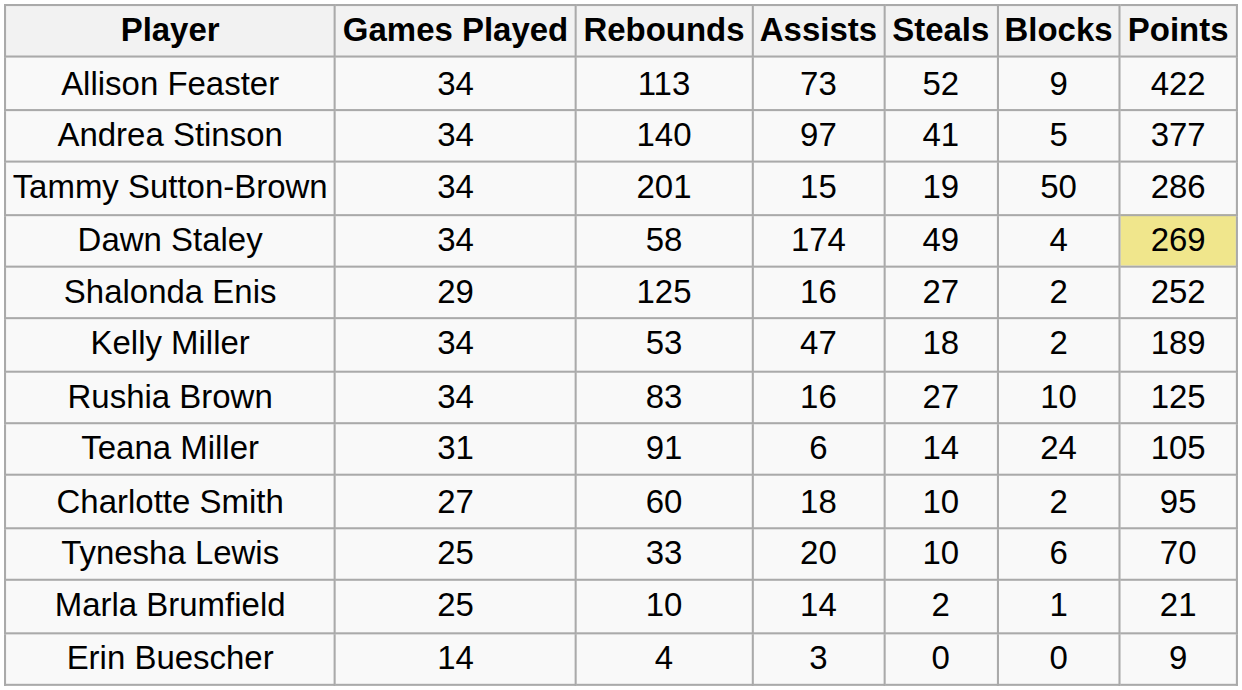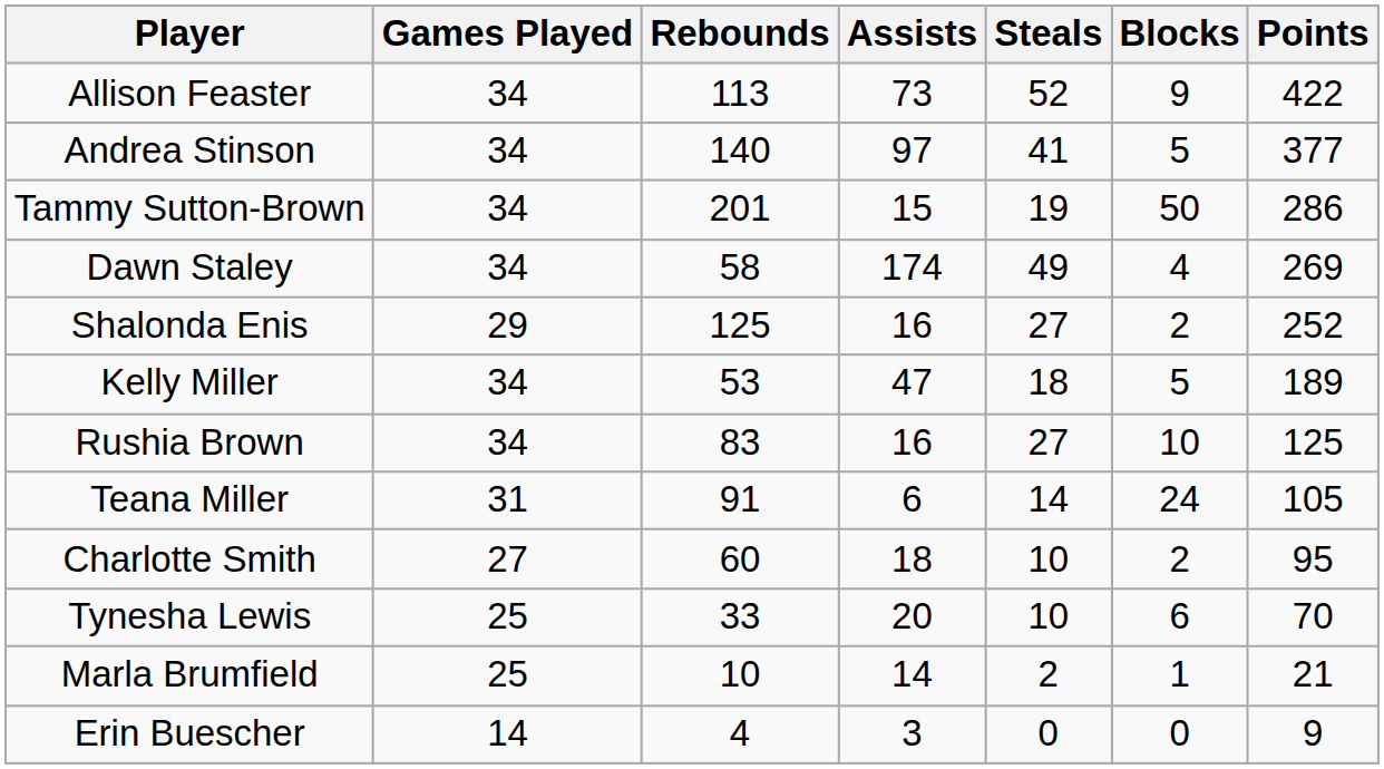Dawn Staley | Points: khaki background -> no background
Kelly Miller | Blocks: 2 -> 5
